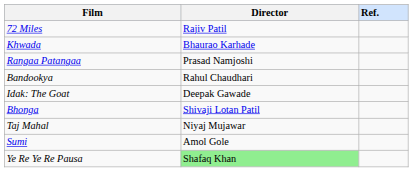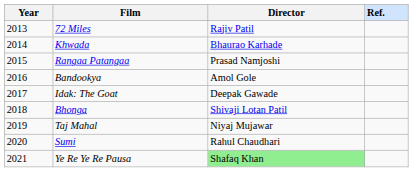+ column: Year | 2013 | 2014 | 2015 | 2016 | 2017 | 2018 | 2019 | 2020 | 2021
Bandookya | Director: Rahul Chaudhari -> Amol Gole
Sumi | Director: Amol Gole -> Rahul Chaudhari
